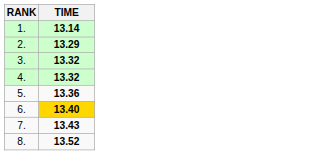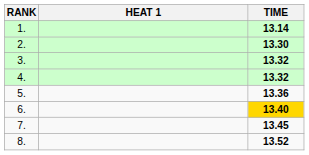+ column: HEAT 1
2. | TIME: 13.29 -> 13.30
7. | TIME: 13.43 -> 13.45
